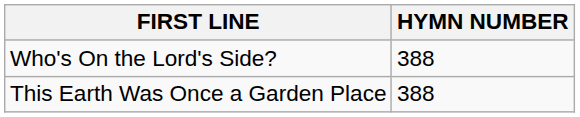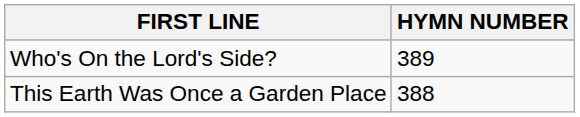Who's On the Lord's Side? | HYMN NUMBER: 388 -> 389
